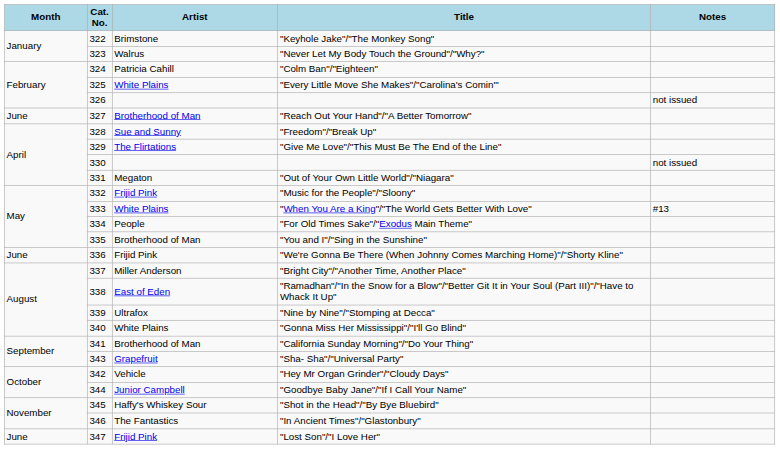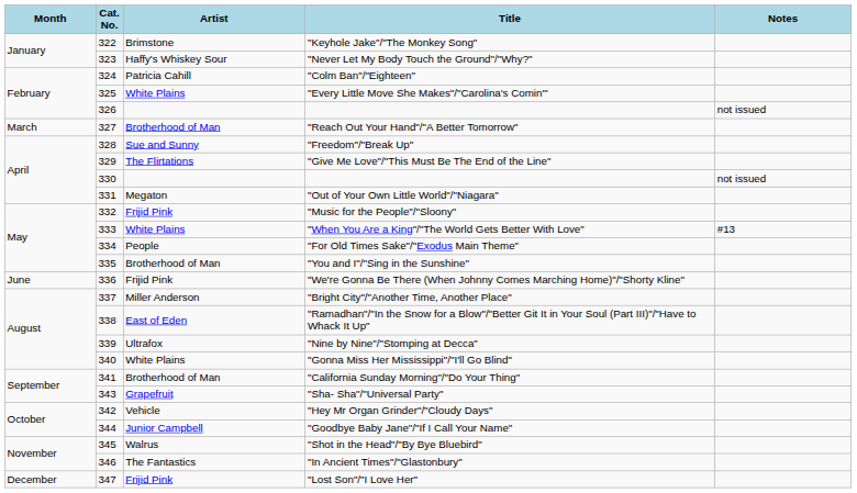"Never Let My Body Touch the Ground"/"Why?" | Artist: Walrus -> Haffy's Whiskey Sour
"Reach Out Your Hand"/"A Better Tomorrow" | Month: June -> March
"Shot in the Head"/"By Bye Bluebird" | Artist: Haffy's Whiskey Sour -> Walrus
"Lost Son"/"I Love Her" | Month: June -> December
